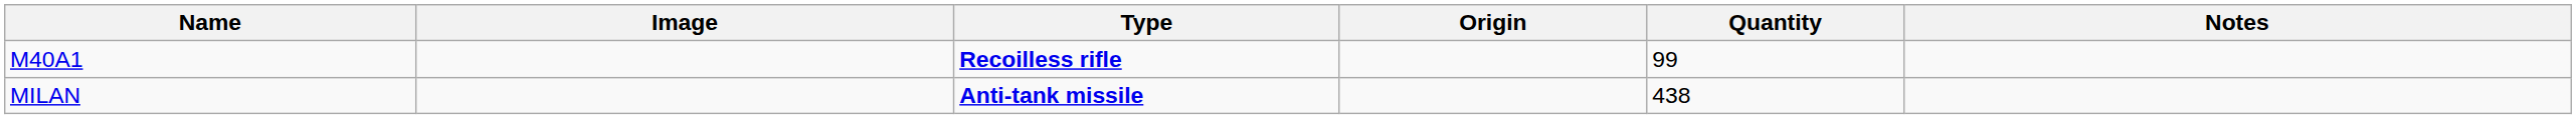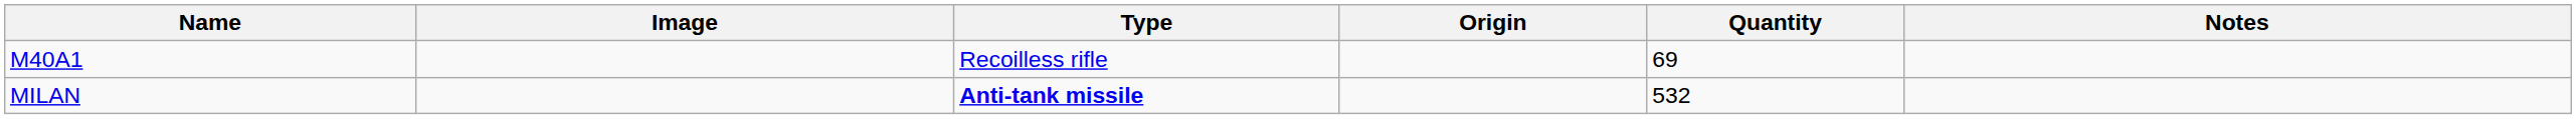M40A1 | Type: bold -> normal
M40A1 | Quantity: 99 -> 69
MILAN | Quantity: 438 -> 532
